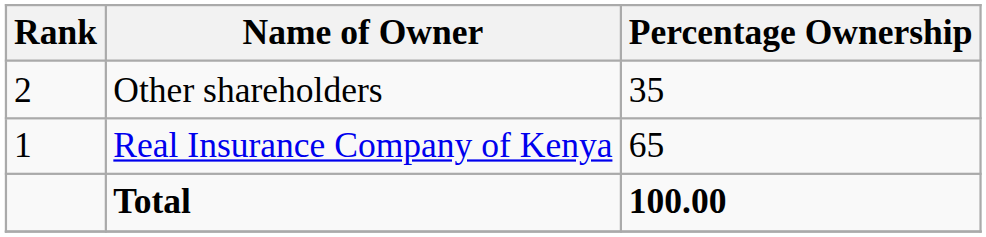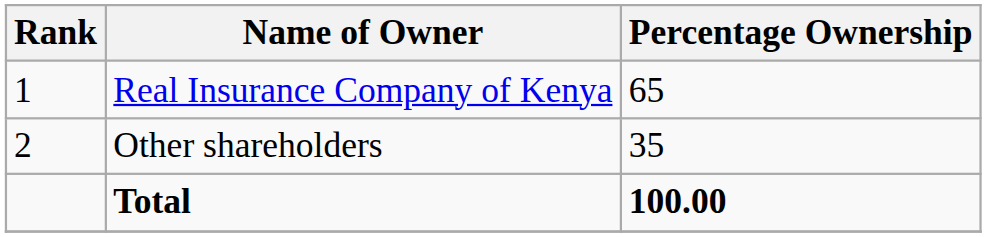rows swapped: Real Insurance Company of Kenya <-> Other shareholders
